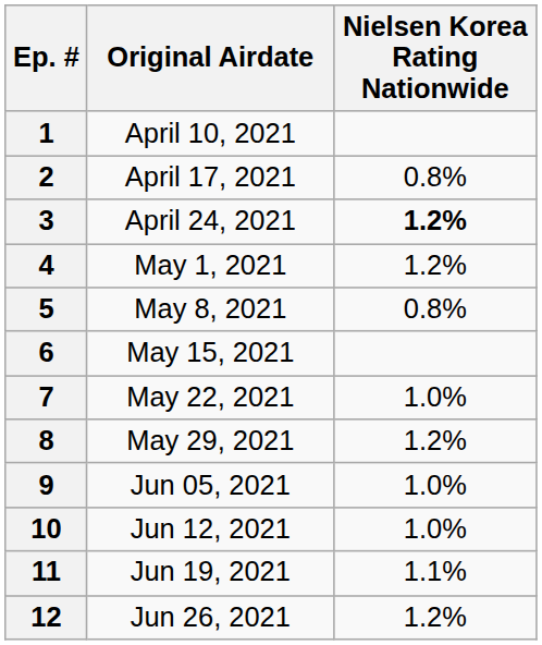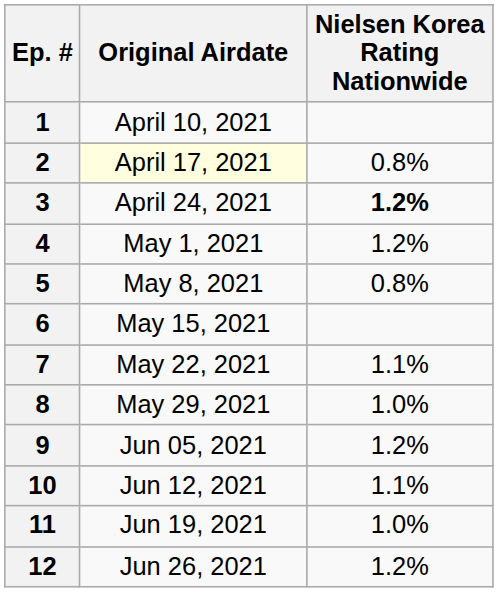2 | Original Airdate: no background -> lightyellow background
7 | Nielsen Korea Rating Nationwide: 1.0% -> 1.1%
8 | Nielsen Korea Rating Nationwide: 1.2% -> 1.0%
9 | Nielsen Korea Rating Nationwide: 1.0% -> 1.2%
10 | Nielsen Korea Rating Nationwide: 1.0% -> 1.1%
11 | Nielsen Korea Rating Nationwide: 1.1% -> 1.0%
